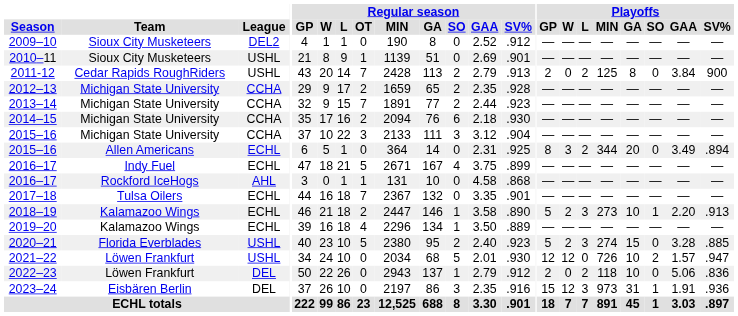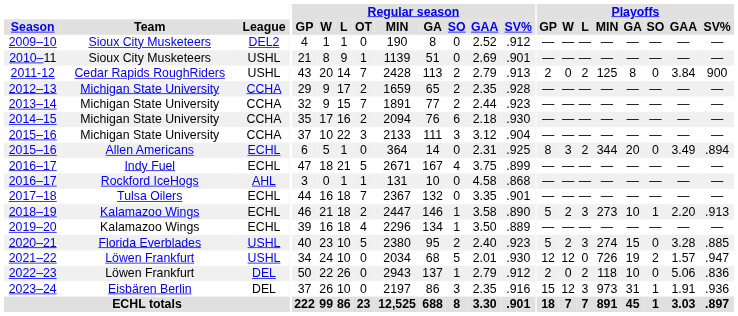2021–22 | Playoffs / GA: 10 -> 19
